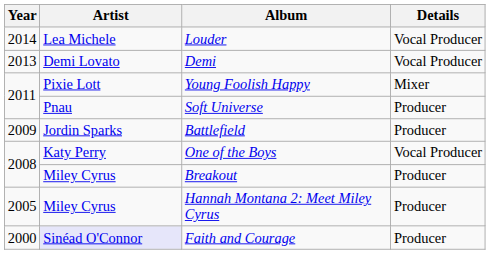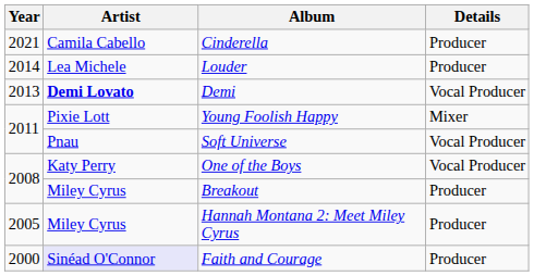+ row: 2021 | Camila Cabello | Cinderella | Producer
Louder | Details: Vocal Producer -> Producer
Demi | Artist: normal -> bold
Soft Universe | Details: Producer -> Vocal Producer
- row: 2009 | Jordin Sparks | Battlefield | Producer
